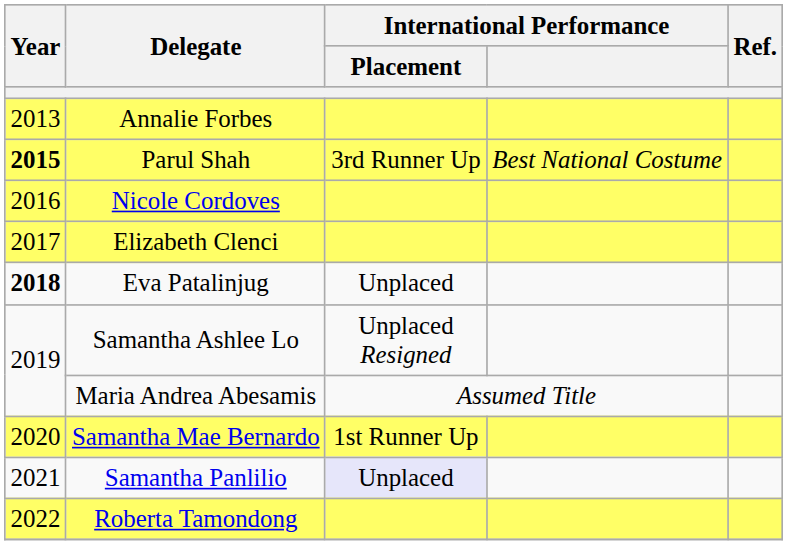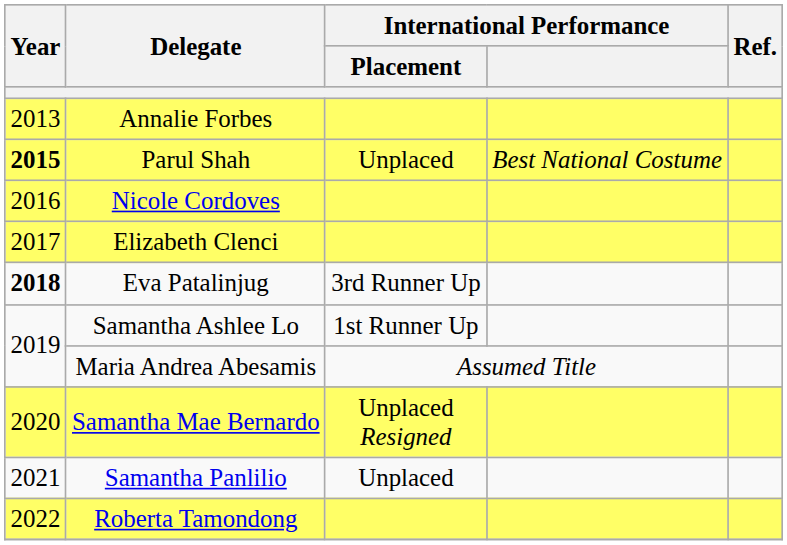Parul Shah | International Performance / Placement: 3rd Runner Up -> Unplaced
Eva Patalinjug | International Performance / Placement: Unplaced -> 3rd Runner Up
Samantha Ashlee Lo | International Performance / Placement: Unplaced Resigned -> 1st Runner Up
Samantha Mae Bernardo | International Performance / Placement: 1st Runner Up -> Unplaced Resigned
Samantha Panlilio | International Performance / Placement: lavender background -> no background
